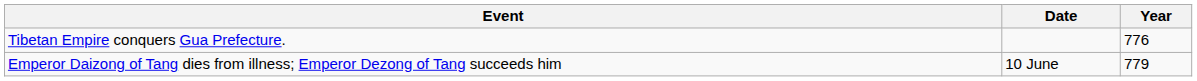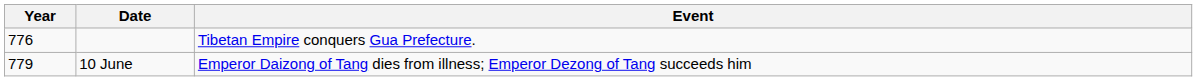columns swapped: Year <-> Event
